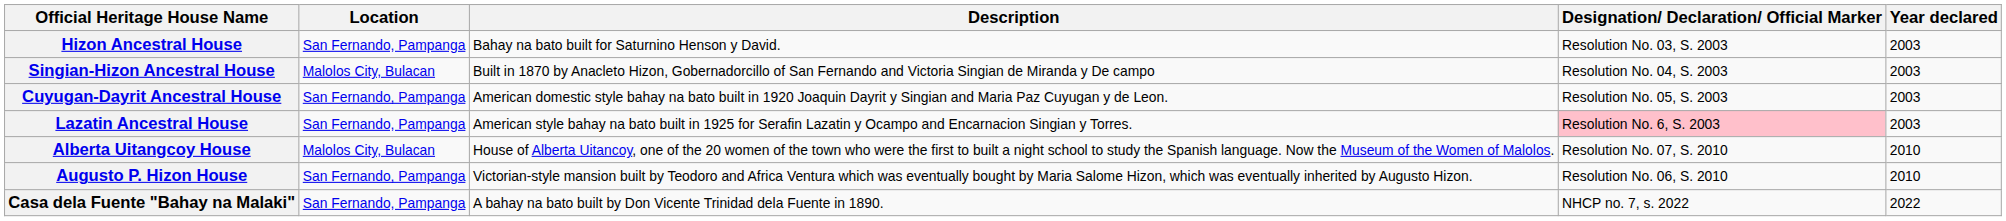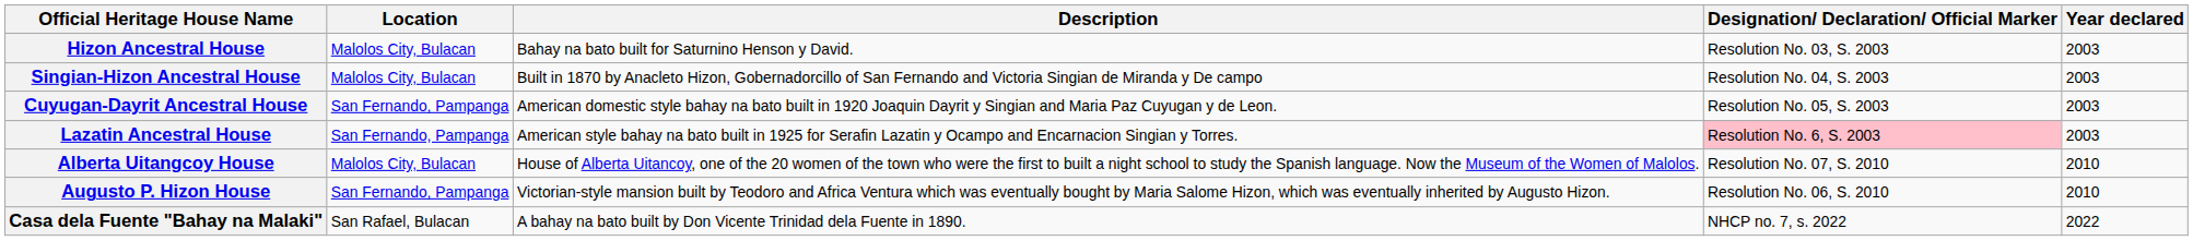Hizon Ancestral House | Location: San Fernando, Pampanga -> Malolos City, Bulacan
Casa dela Fuente "Bahay na Malaki" | Location: San Fernando, Pampanga -> San Rafael, Bulacan
